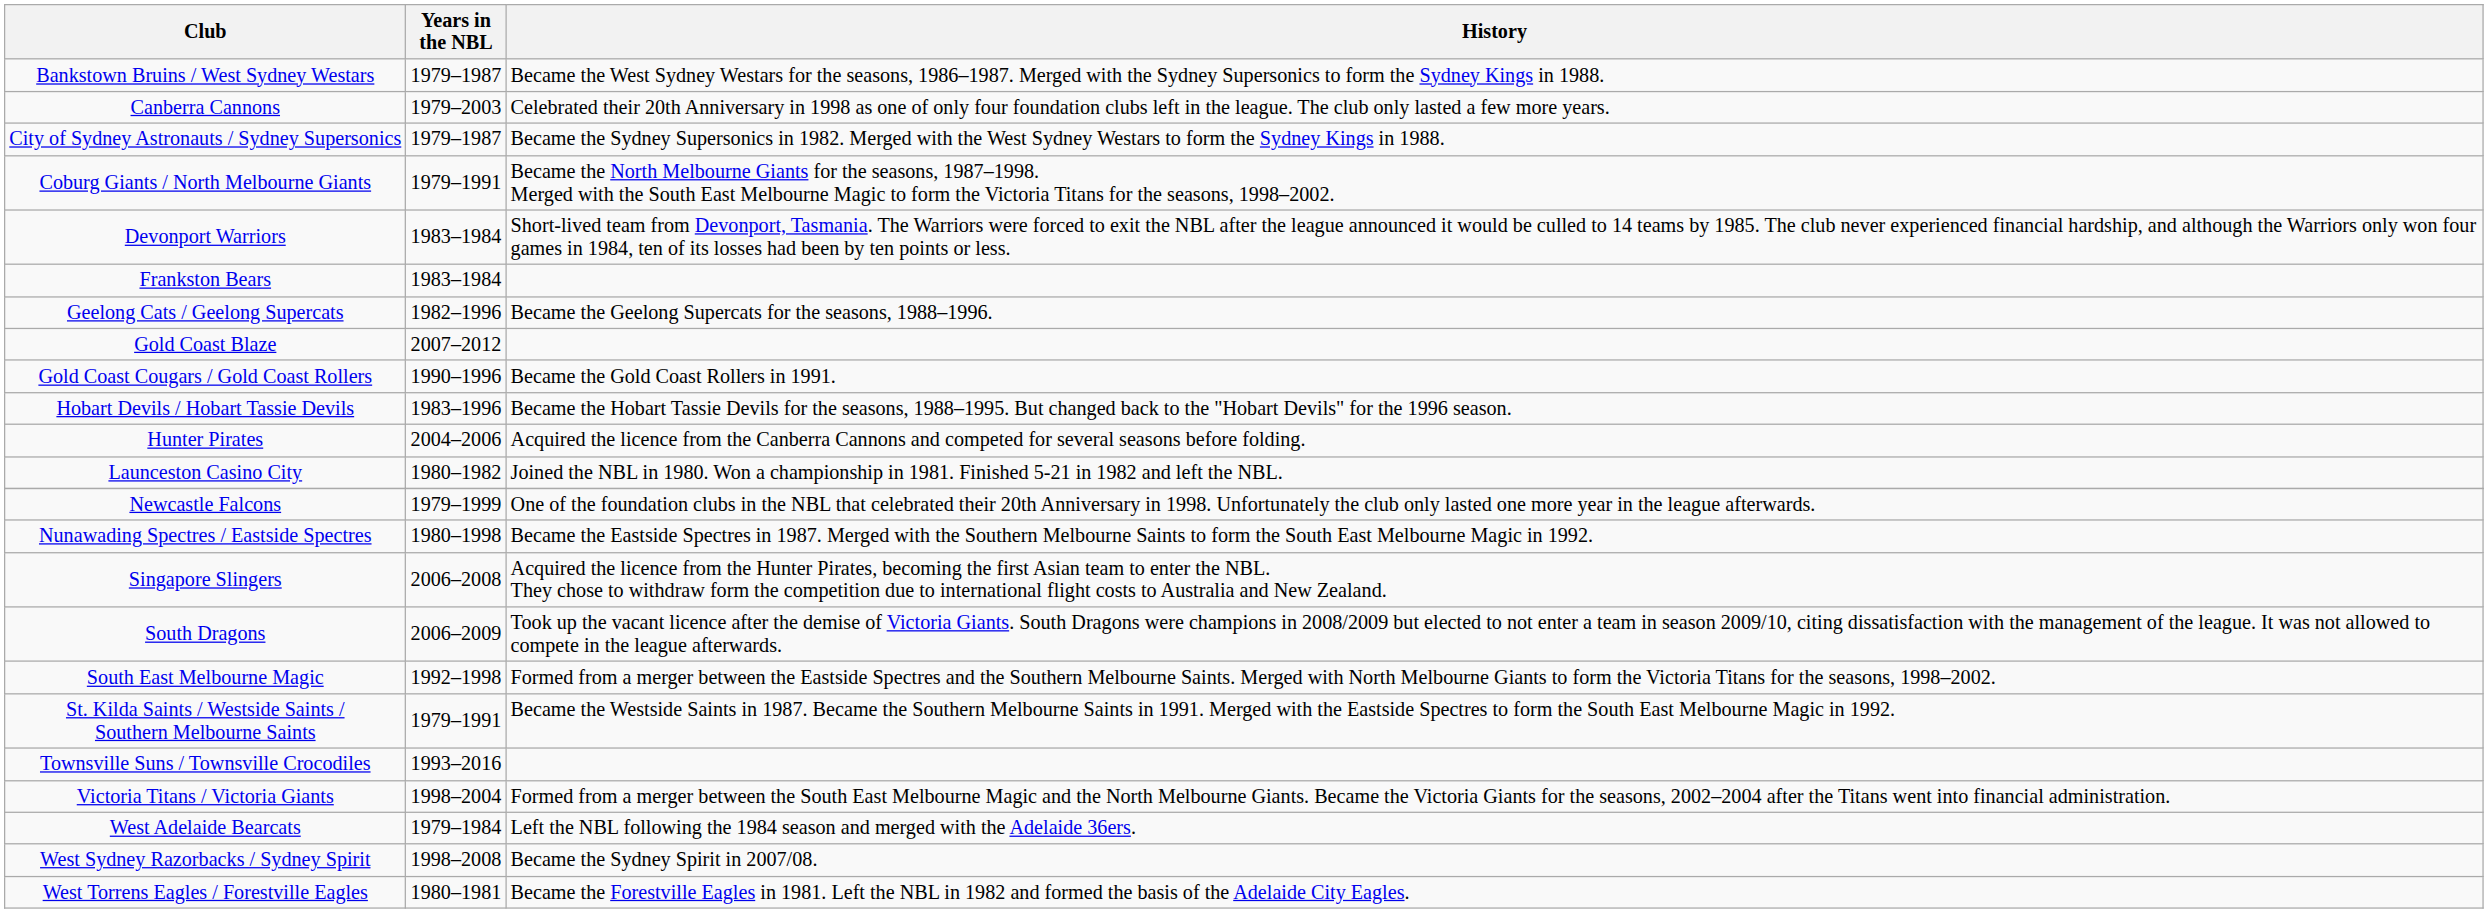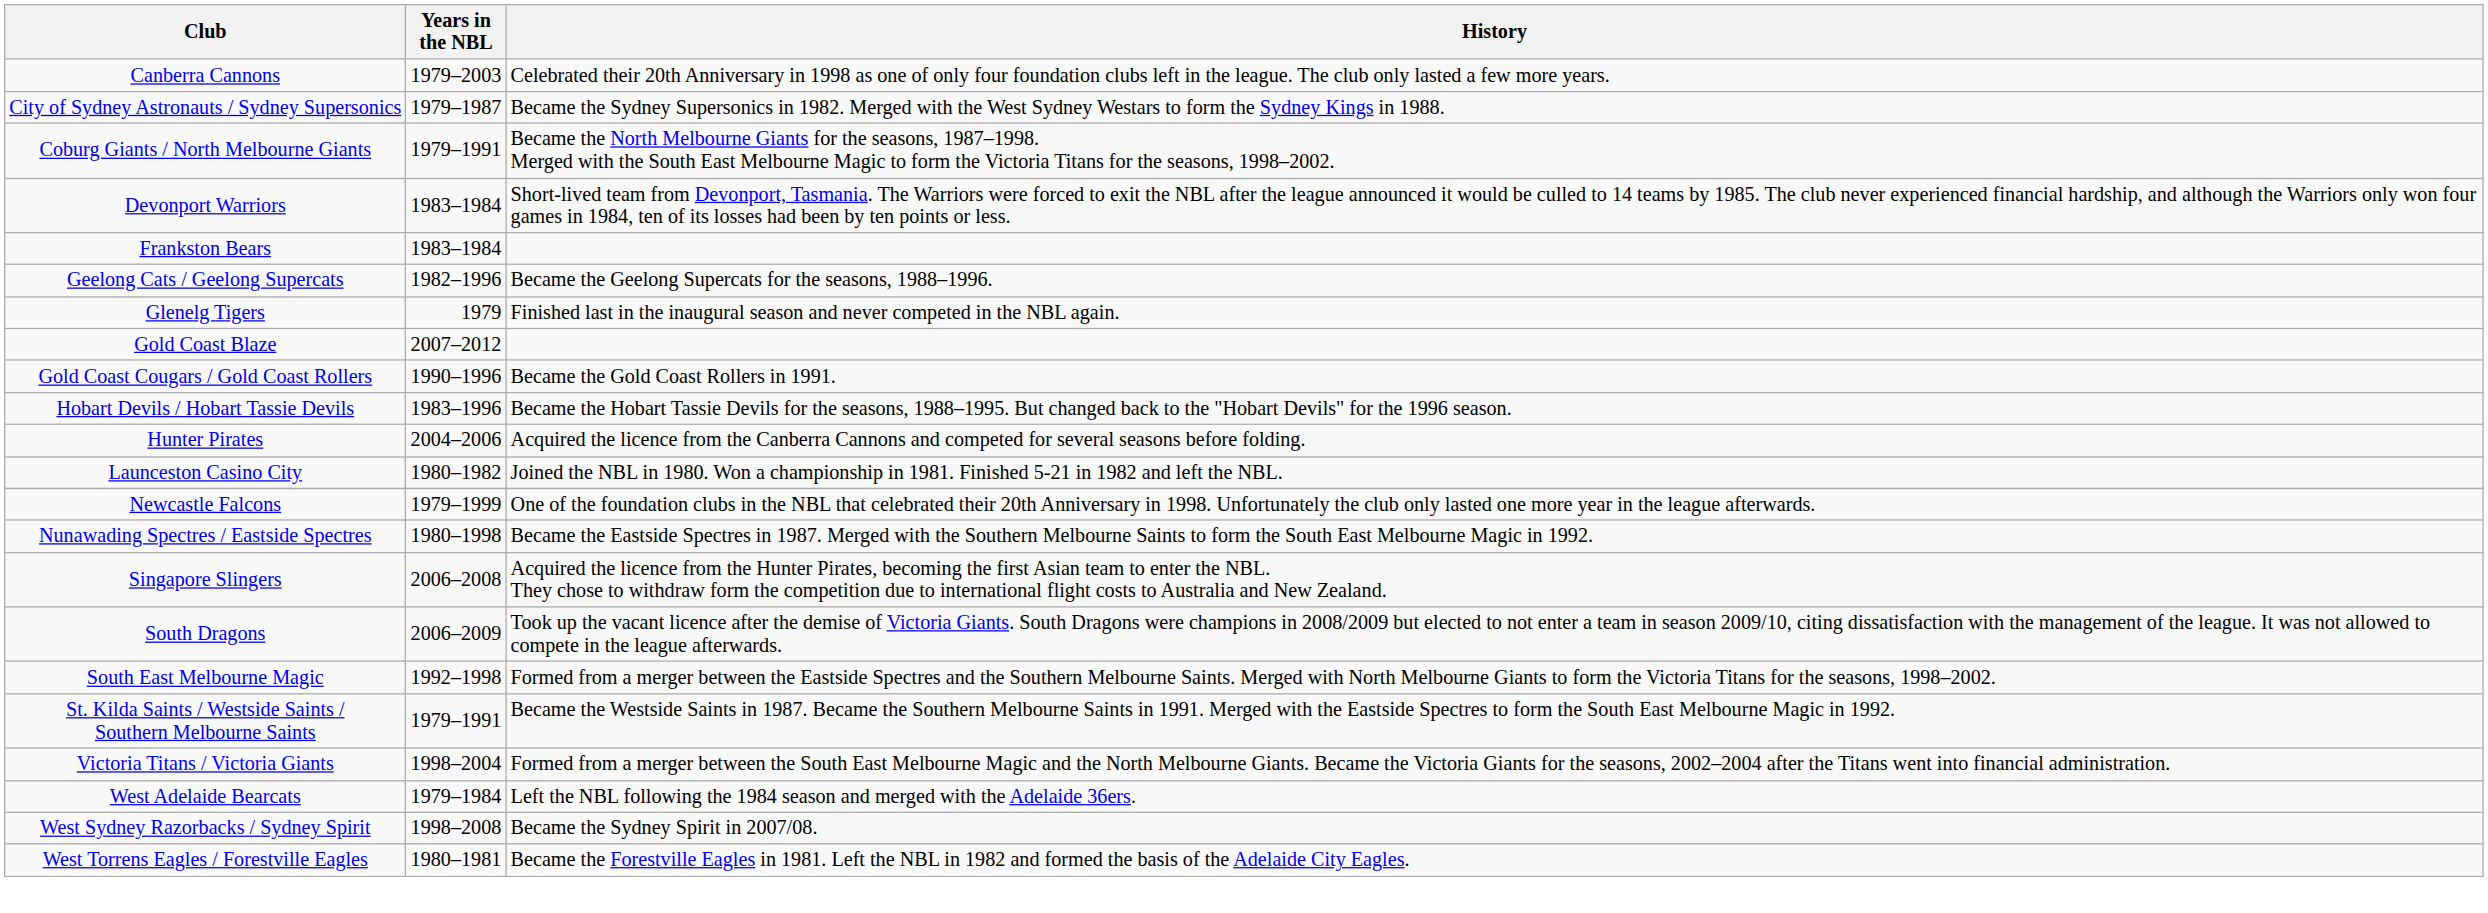- row: Bankstown Bruins / West Sydney Westars | 1979–1987 | Became the West Sydney Westars for the seasons, 1986–1987. Merged with the Sydney Supersonics to form the Sydney Kings in 1988.
+ row: Glenelg Tigers | 1979 | Finished last in the inaugural season and never competed in the NBL again.
- row: Townsville Suns / Townsville Crocodiles | 1993–2016
